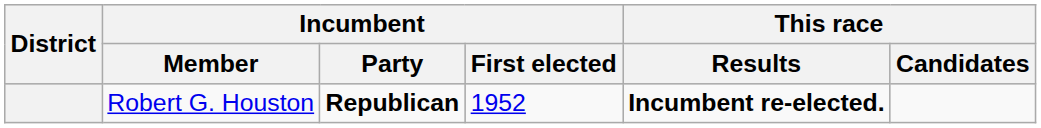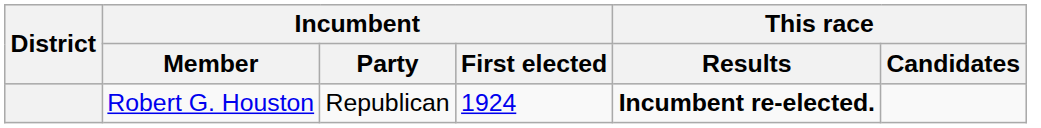Robert G. Houston | Incumbent / Party: bold -> normal
Robert G. Houston | Incumbent / First elected: 1952 -> 1924
